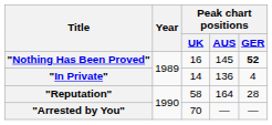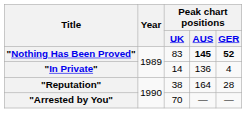"Nothing Has Been Proved" | Peak chart positions / UK: 16 -> 83
"Nothing Has Been Proved" | Peak chart positions / AUS: normal -> bold
"Reputation" | Peak chart positions / UK: 58 -> 38
